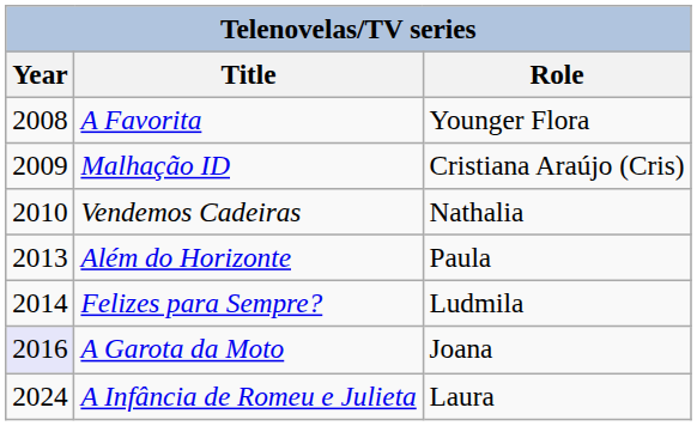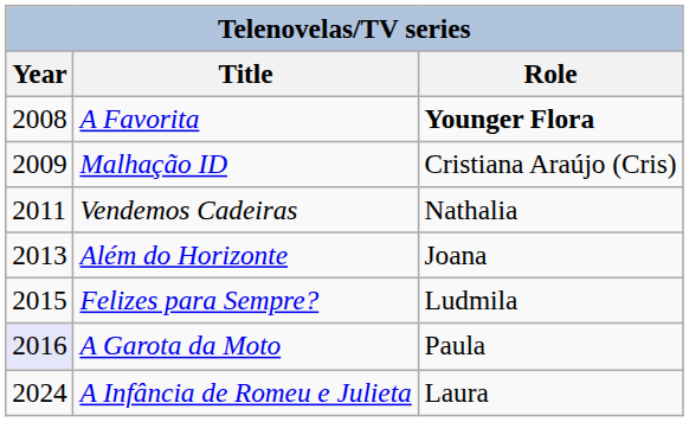A Favorita | Role: normal -> bold
Vendemos Cadeiras | Year: 2010 -> 2011
Além do Horizonte | Role: Paula -> Joana
Felizes para Sempre? | Year: 2014 -> 2015
A Garota da Moto | Role: Joana -> Paula
